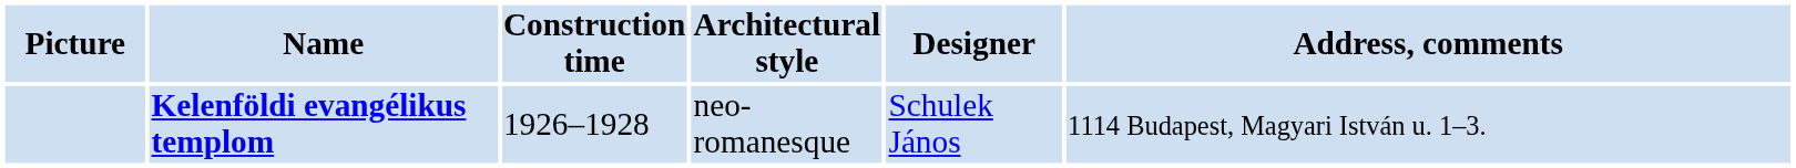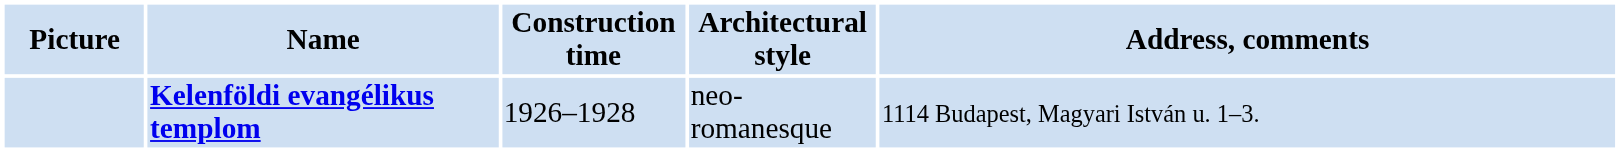- column: Designer | Schulek János
